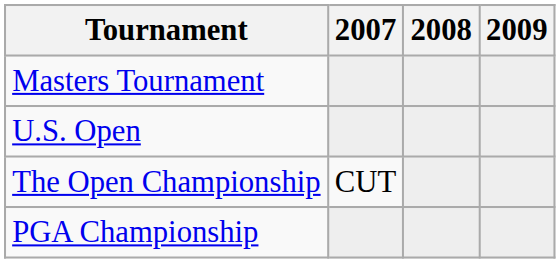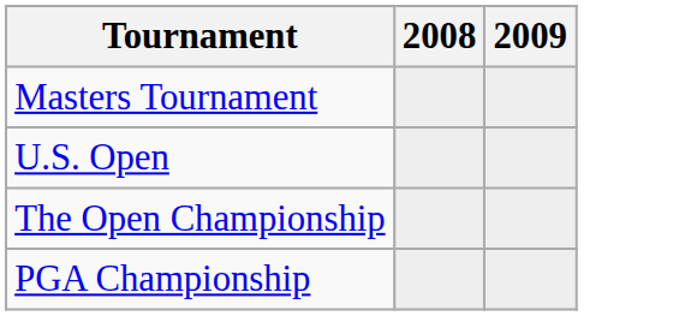- column: 2007 | CUT
